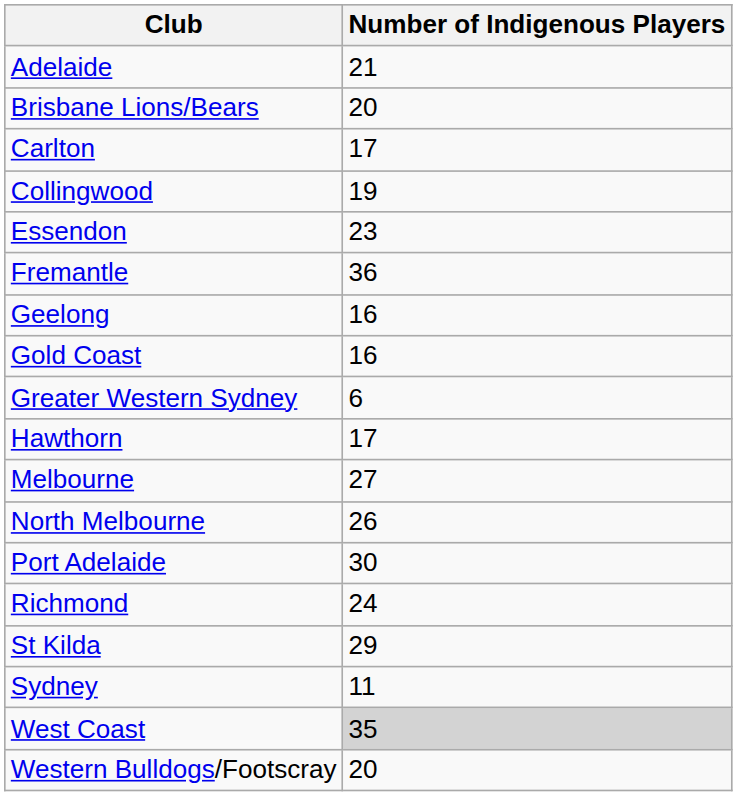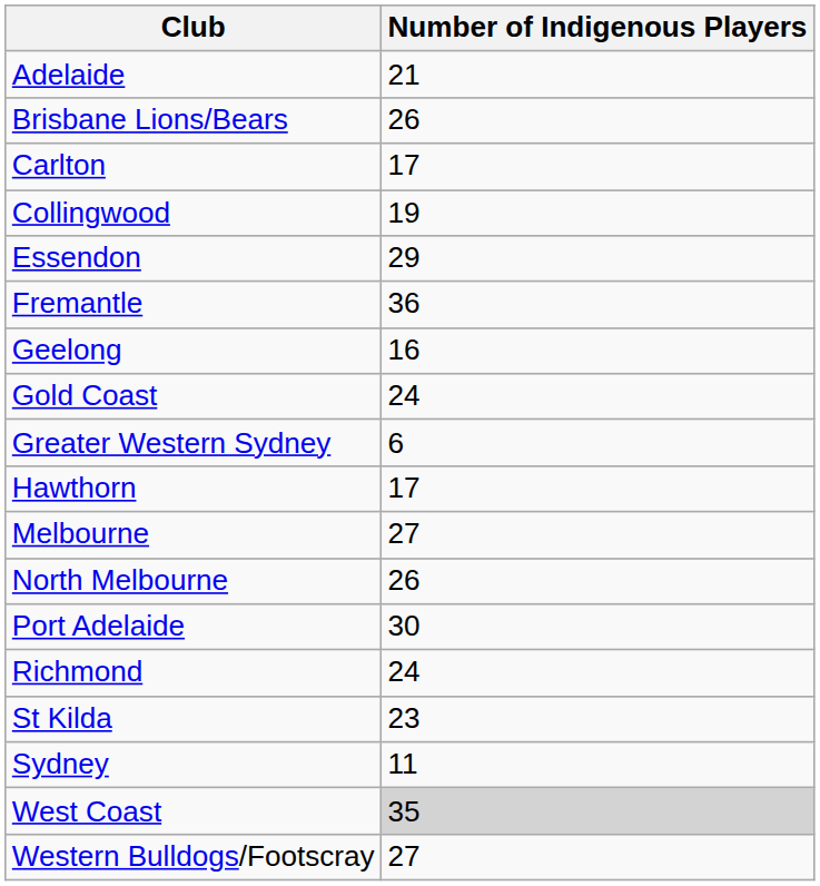Brisbane Lions/Bears | Number of Indigenous Players: 20 -> 26
Essendon | Number of Indigenous Players: 23 -> 29
Gold Coast | Number of Indigenous Players: 16 -> 24
St Kilda | Number of Indigenous Players: 29 -> 23
Western Bulldogs/Footscray | Number of Indigenous Players: 20 -> 27
